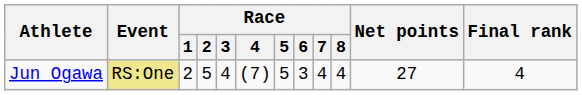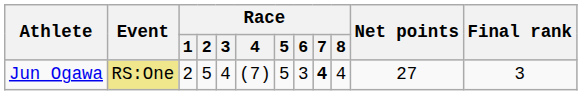Jun Ogawa | Race / 7: normal -> bold
Jun Ogawa | Final rank: 4 -> 3
